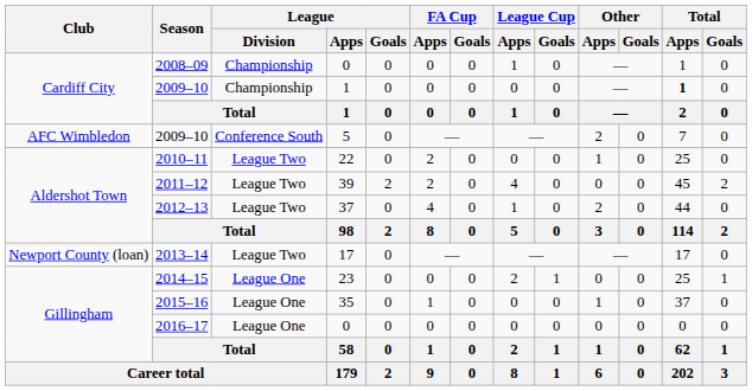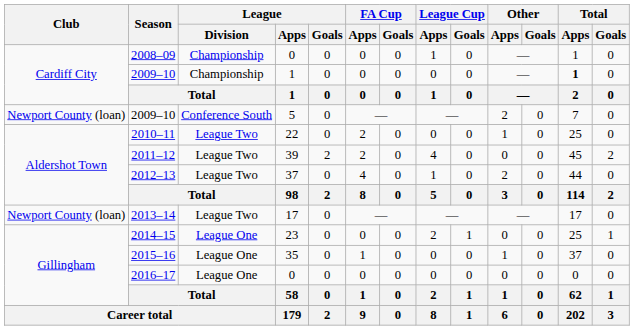2009–10 / 5 | Club: AFC Wimbledon -> Newport County (loan)
